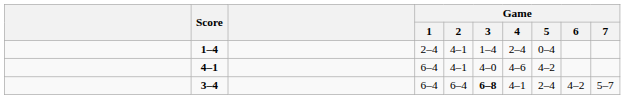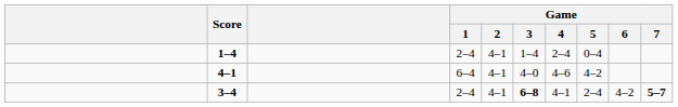3–4 | Game / 1: 6–4 -> 2–4
3–4 | Game / 2: 6–4 -> 4–1
3–4 | Game / 7: normal -> bold
